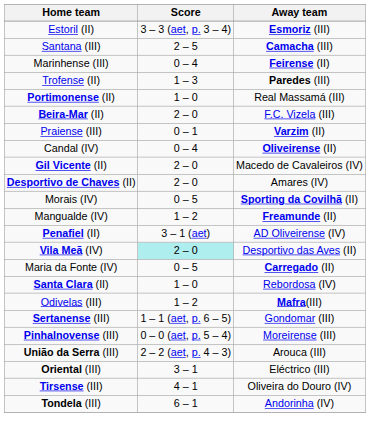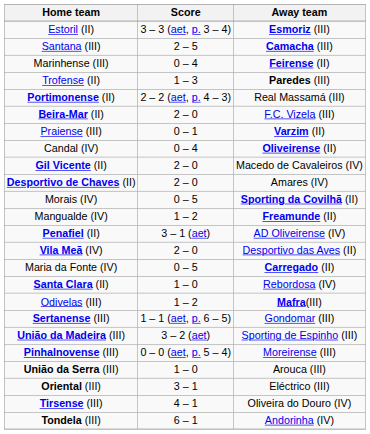Portimonense (II) | Score: 1 – 0 -> 2 – 2 (aet, p. 4 – 3)
Vila Meã (IV) | Score: paleturquoise background -> no background
+ row: União da Madeira (III) | 3 – 2 (aet) | Sporting de Espinho (III)
União da Serra (III) | Score: 2 – 2 (aet, p. 4 – 3) -> 1 – 0
